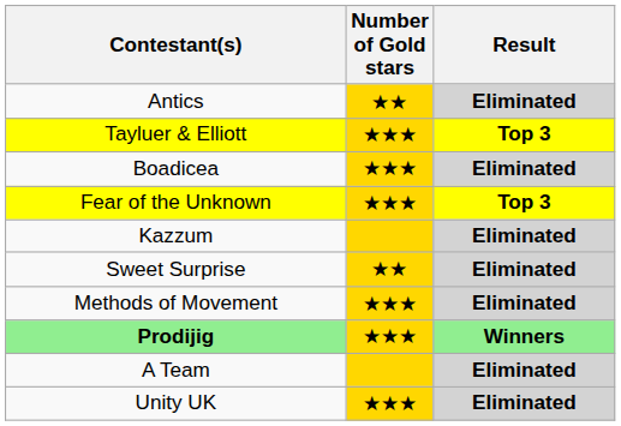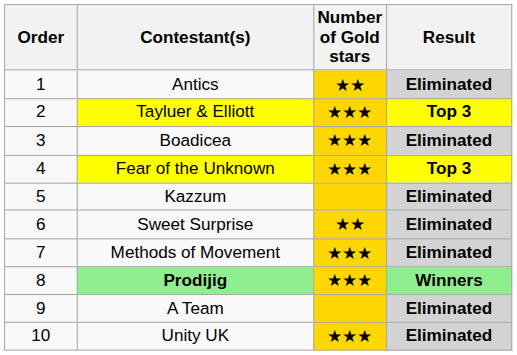+ column: Order | 1 | 2 | 3 | 4 | 5 | 6 | 7 | 8 | 9 | 10
